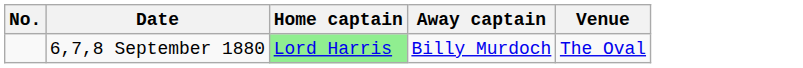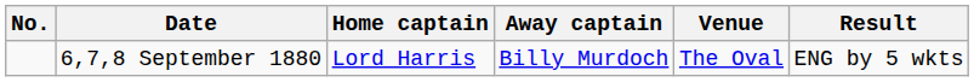+ column: Result | ENG by 5 wkts
6,7,8 September 1880 | Home captain: lightgreen background -> no background
